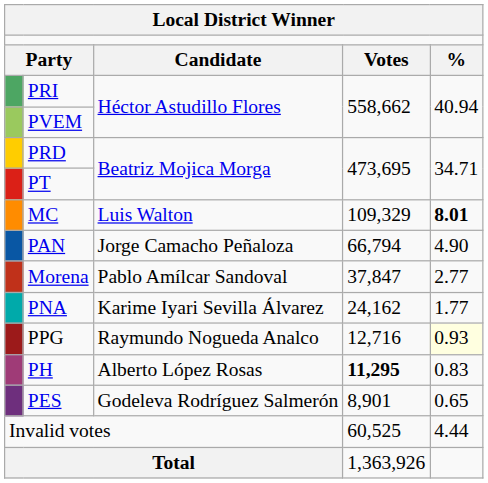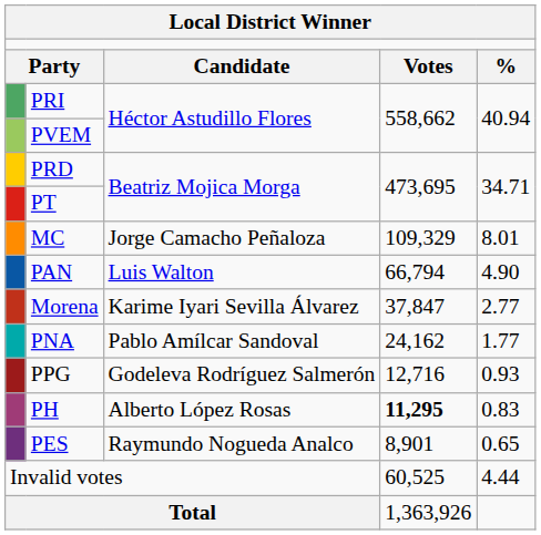MC | column 3: Luis Walton -> Jorge Camacho Peñaloza
MC | column 5: bold -> normal
PAN | column 3: Jorge Camacho Peñaloza -> Luis Walton
Morena | column 3: Pablo Amílcar Sandoval -> Karime Iyari Sevilla Álvarez
PNA | column 3: Karime Iyari Sevilla Álvarez -> Pablo Amílcar Sandoval
PPG | column 3: Raymundo Nogueda Analco -> Godeleva Rodríguez Salmerón
PPG | column 5: lightyellow background -> no background
PES | column 3: Godeleva Rodríguez Salmerón -> Raymundo Nogueda Analco
